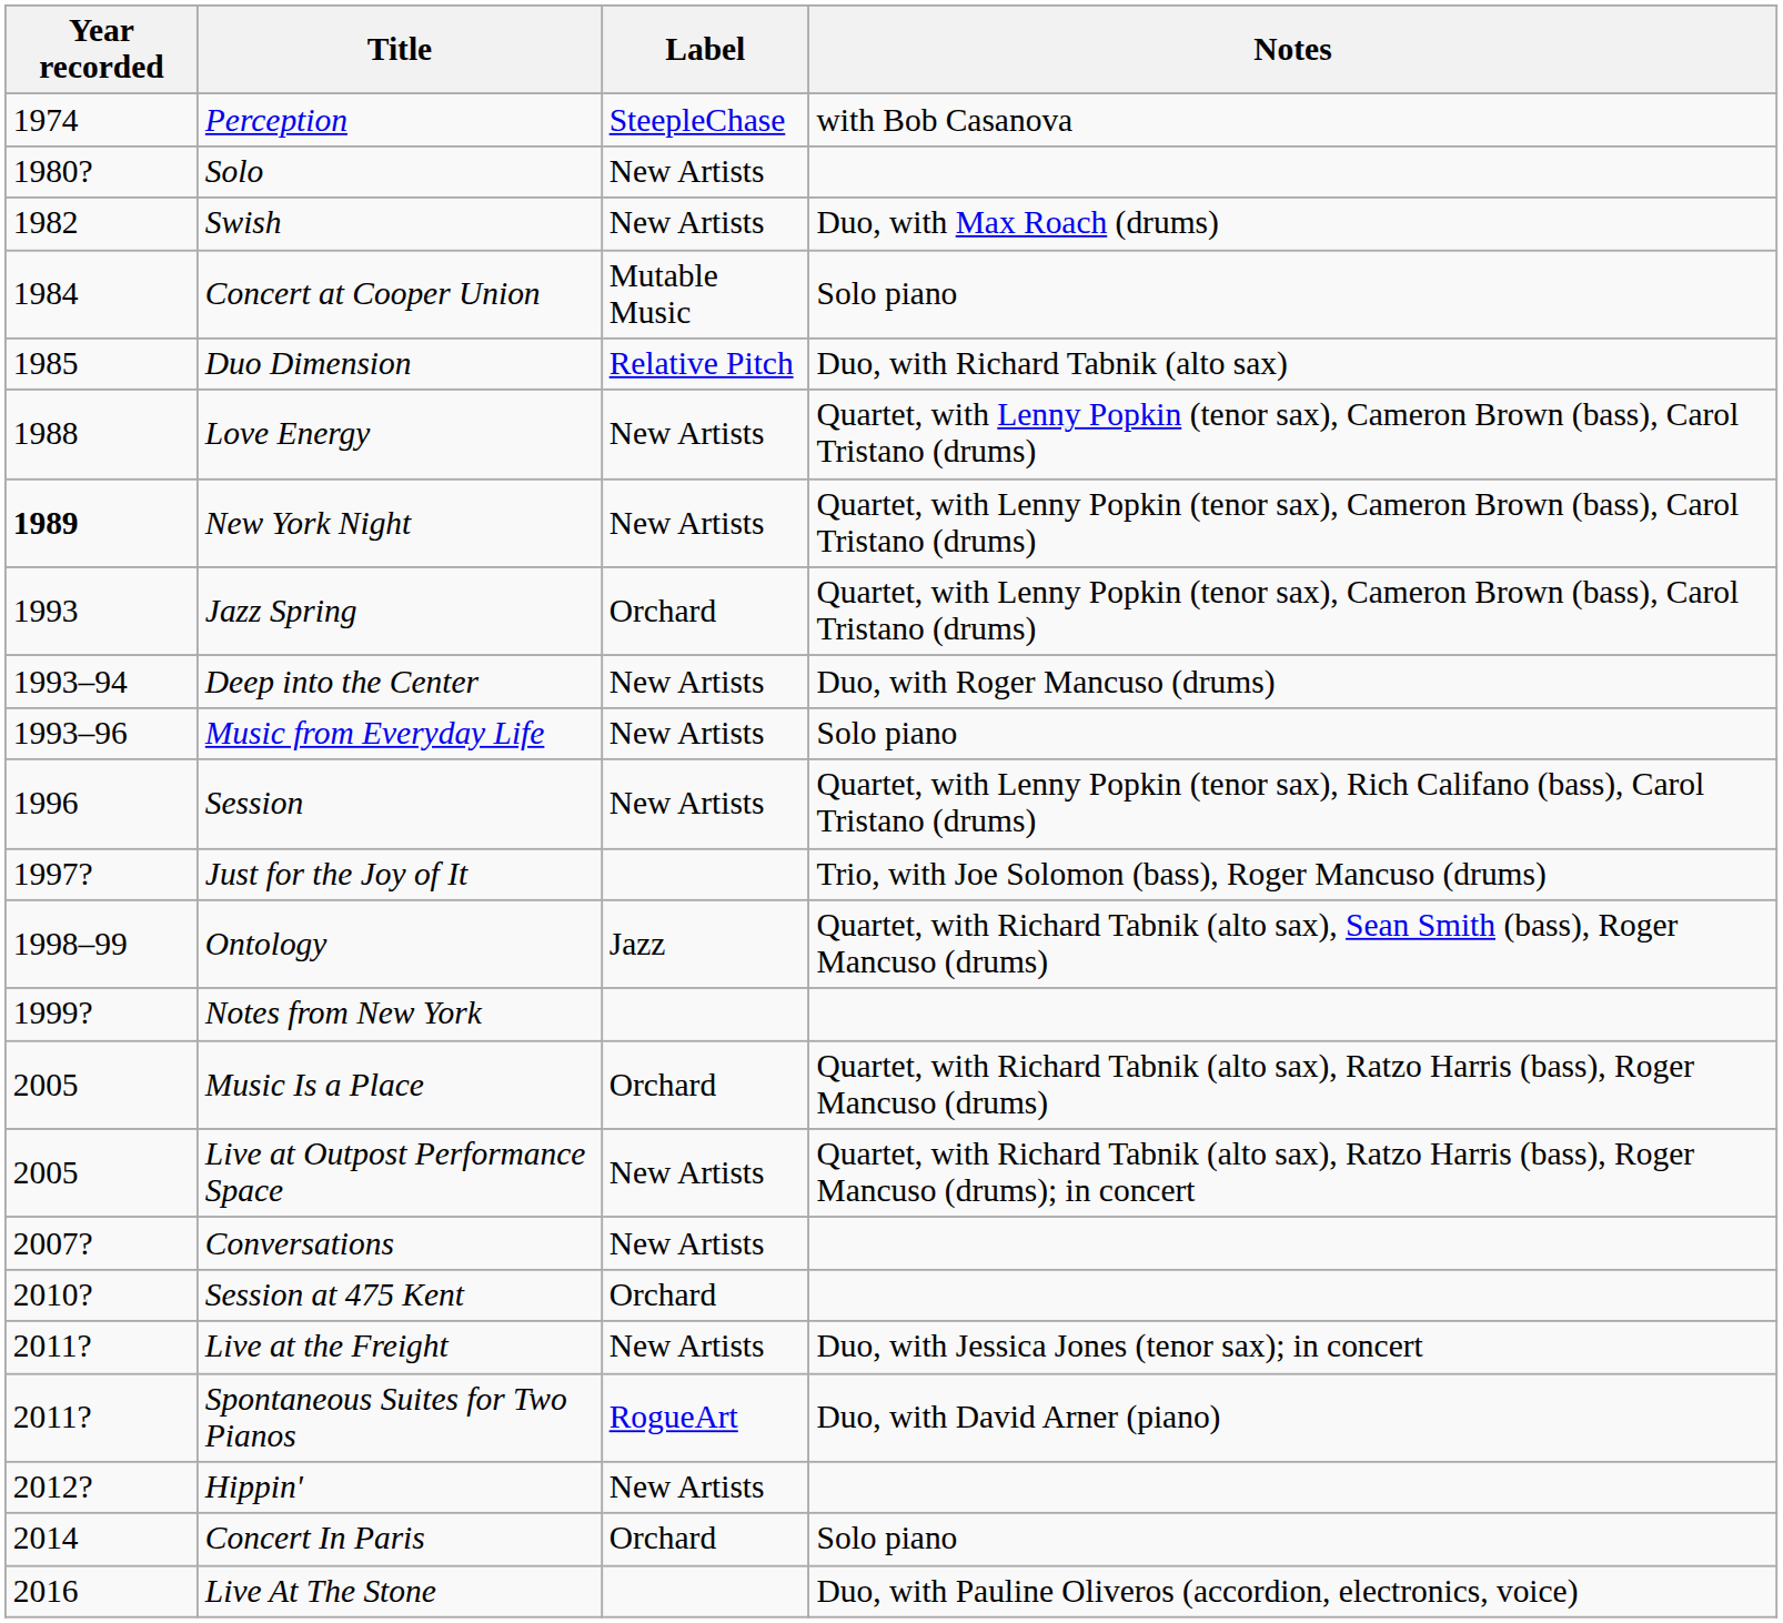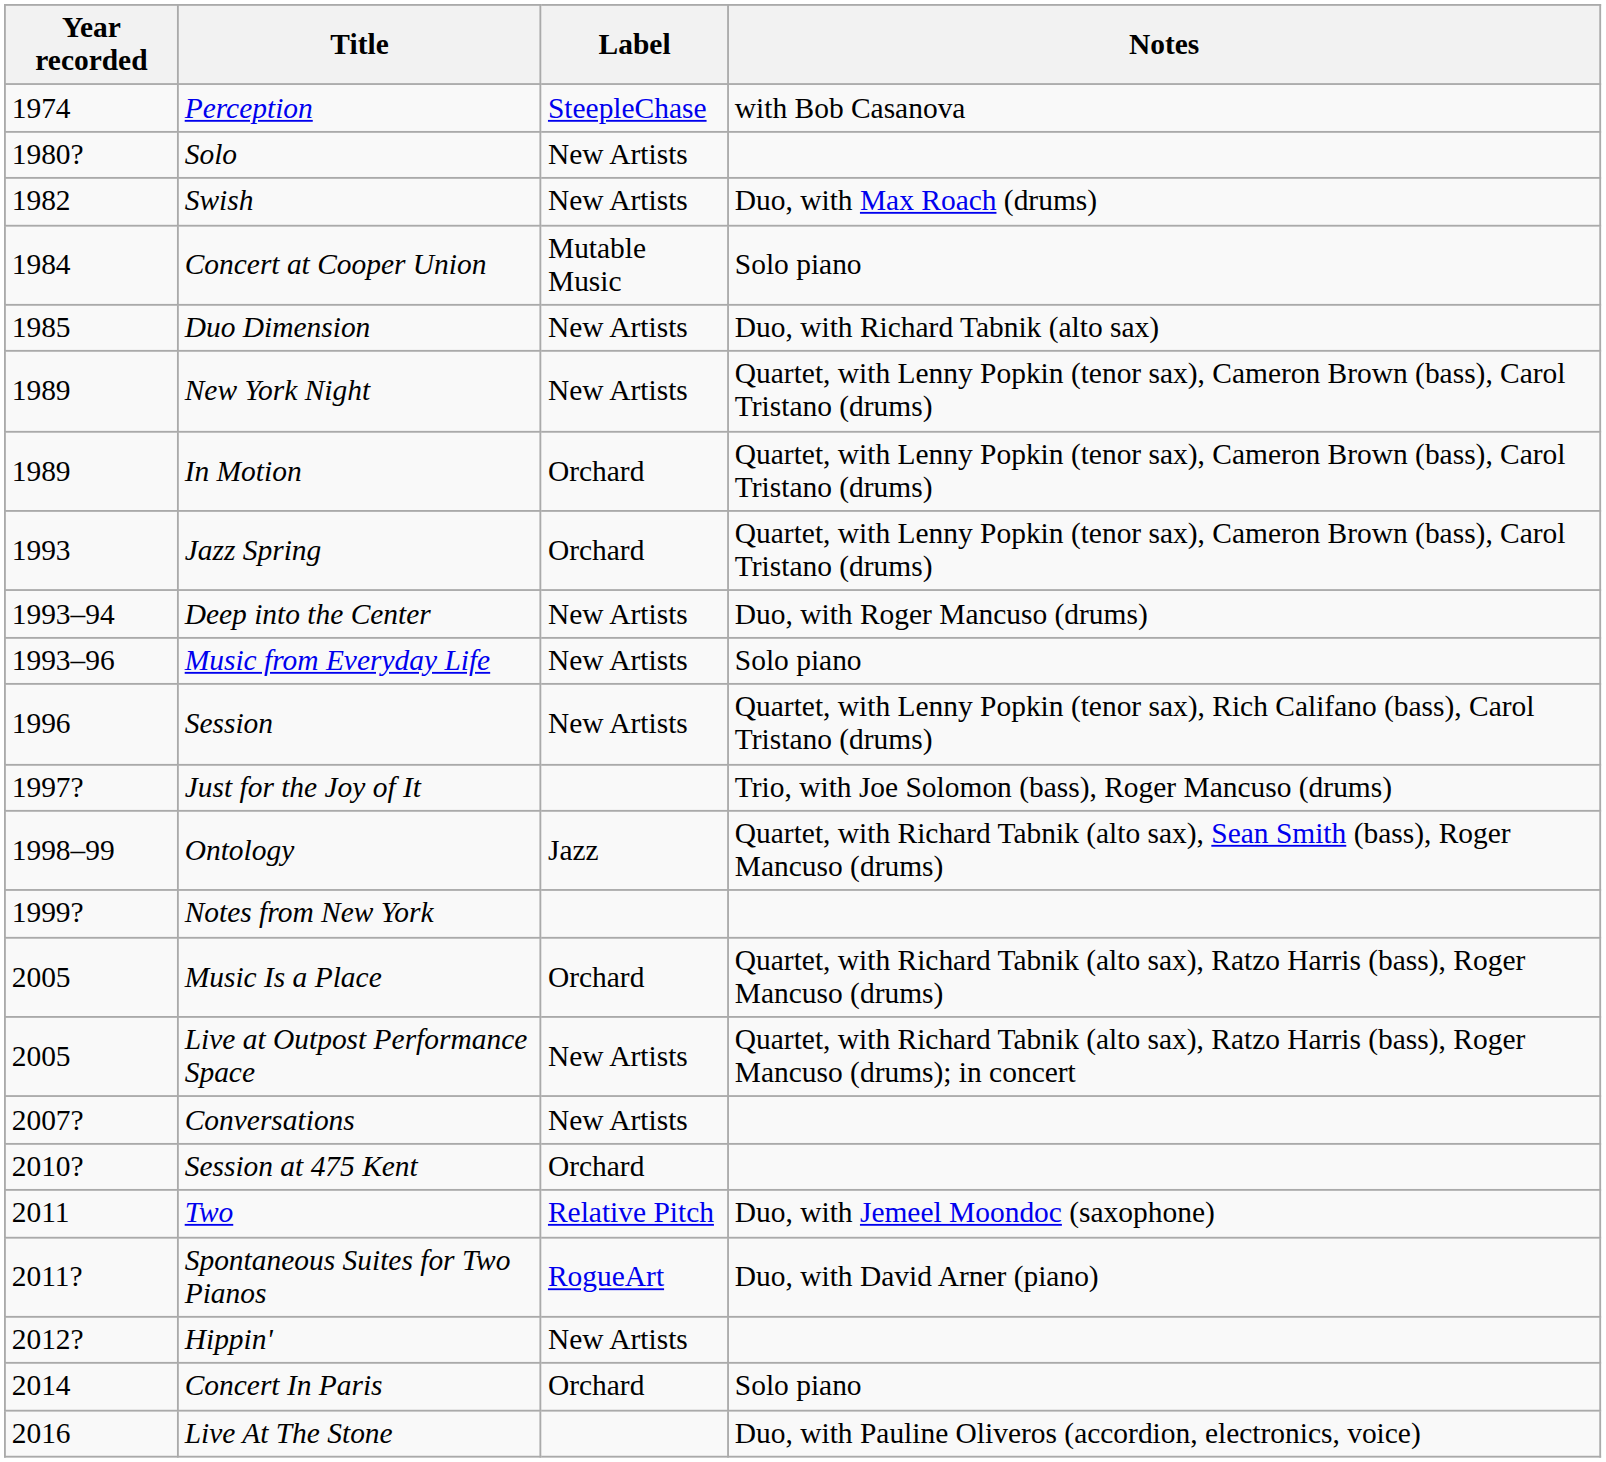Duo Dimension | Label: Relative Pitch -> New Artists
- row: 1988 | Love Energy | New Artists | Quartet, with Lenny Popkin (tenor sax), Cameron Brown (bass), Carol Tristano (drums)
New York Night | Year recorded: bold -> normal
+ row: 1989 | In Motion | Orchard | Quartet, with Lenny Popkin (tenor sax), Cameron Brown (bass), Carol Tristano (drums)
+ row: 2011 | Two | Relative Pitch | Duo, with Jemeel Moondoc (saxophone)
- row: 2011? | Live at the Freight | New Artists | Duo, with Jessica Jones (tenor sax); in concert
